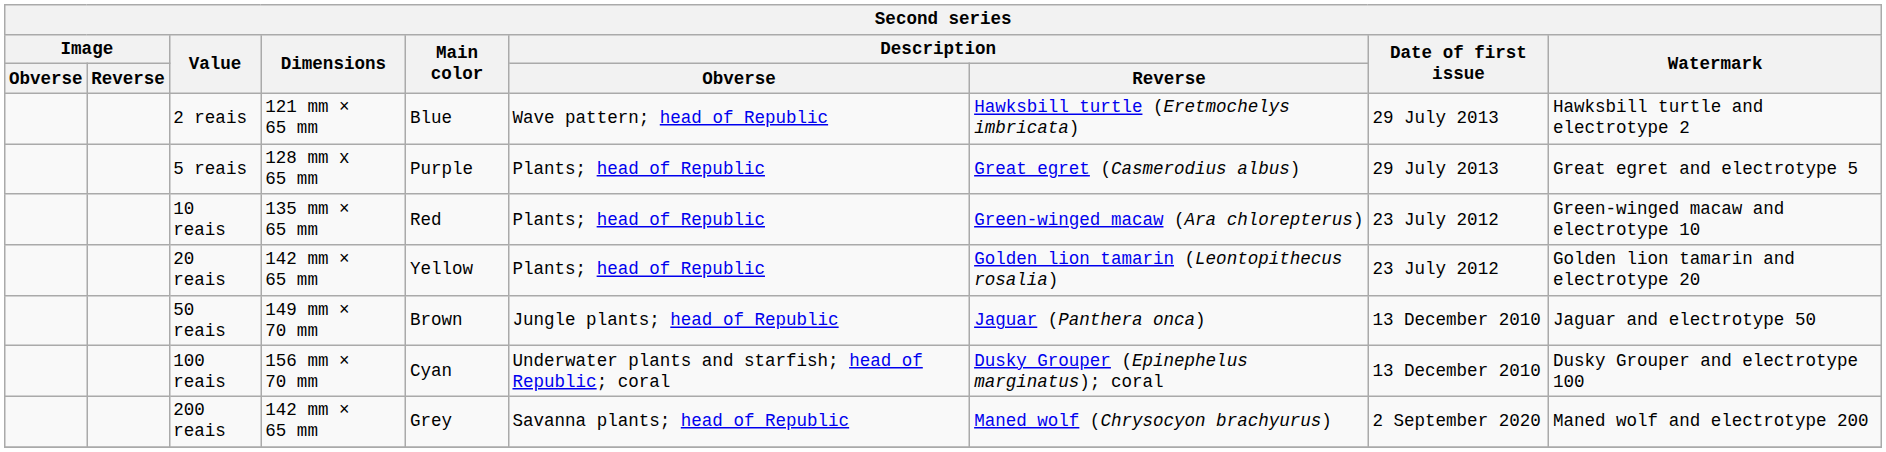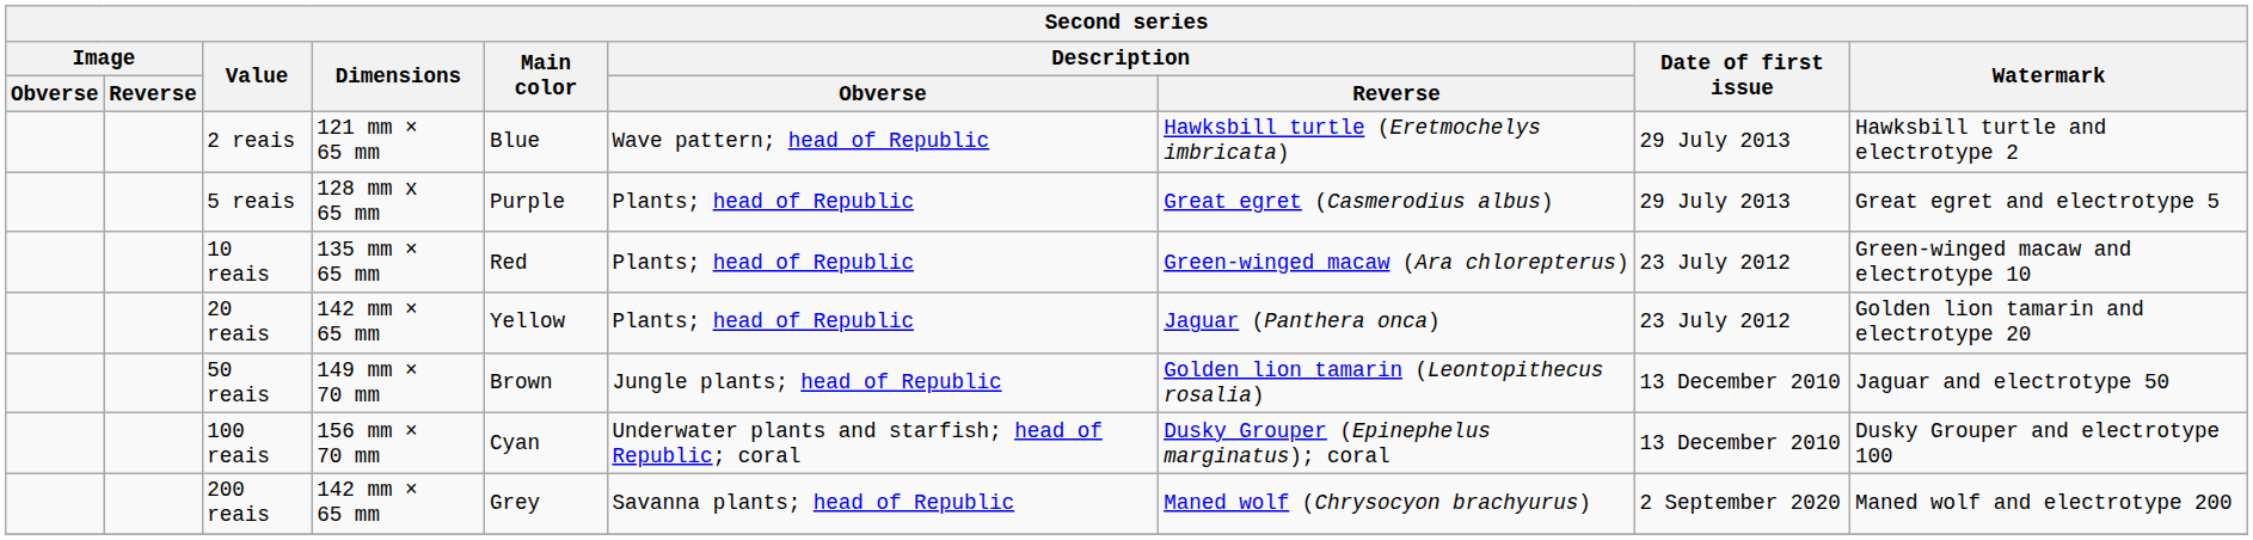20 reais | Description / Reverse: Golden lion tamarin (Leontopithecus rosalia) -> Jaguar (Panthera onca)
50 reais | Description / Reverse: Jaguar (Panthera onca) -> Golden lion tamarin (Leontopithecus rosalia)
